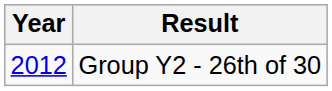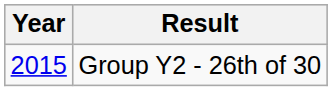Group Y2 - 26th of 30 | Year: 2012 -> 2015
